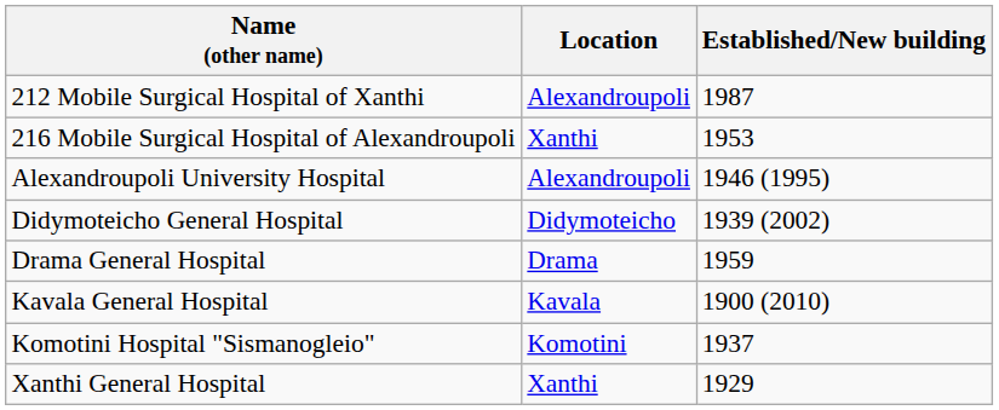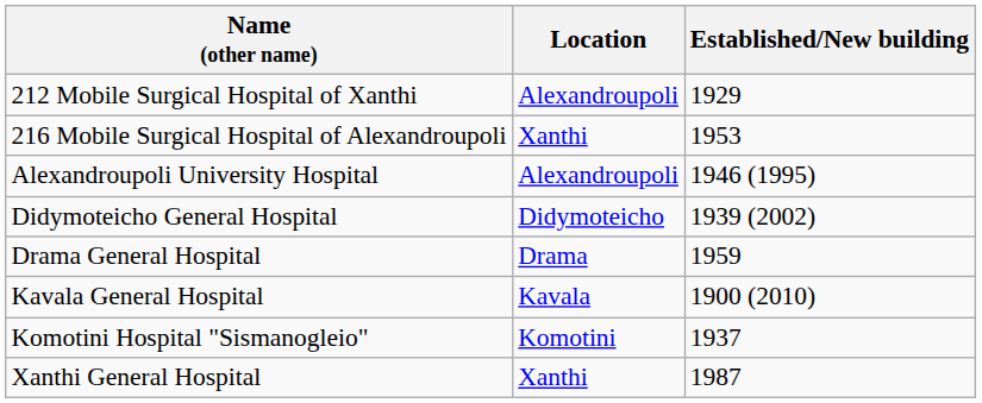212 Mobile Surgical Hospital of Xanthi | Established/New building: 1987 -> 1929
Xanthi General Hospital | Established/New building: 1929 -> 1987
